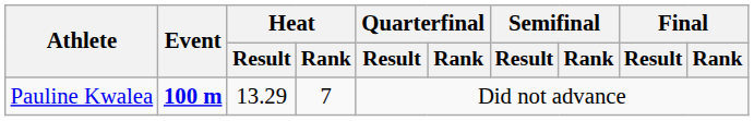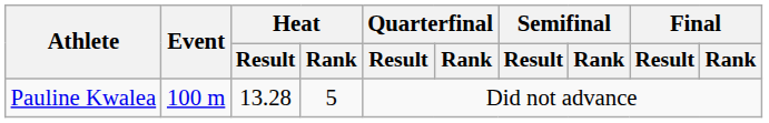Pauline Kwalea | Event: bold -> normal
Pauline Kwalea | Heat / Result: 13.29 -> 13.28
Pauline Kwalea | Heat / Rank: 7 -> 5
